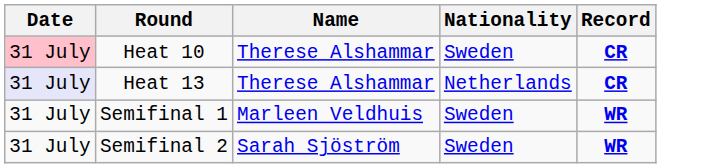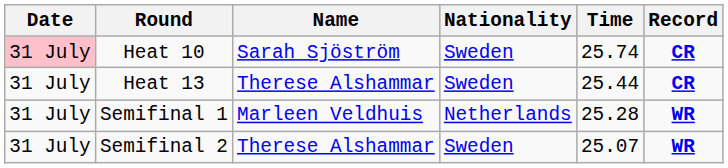+ column: Time | 25.74 | 25.44 | 25.28 | 25.07
Heat 10 | Name: Therese Alshammar -> Sarah Sjöström
Heat 13 | Date: lavender background -> no background
Heat 13 | Nationality: Netherlands -> Sweden
Semifinal 1 | Nationality: Sweden -> Netherlands
Semifinal 2 | Name: Sarah Sjöström -> Therese Alshammar
